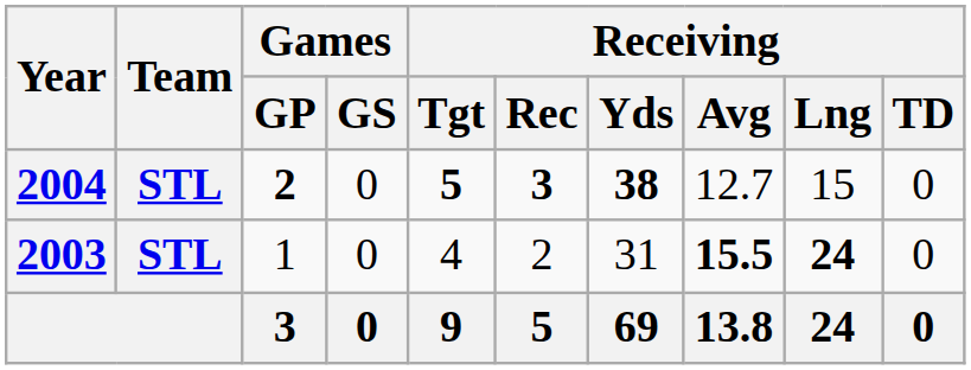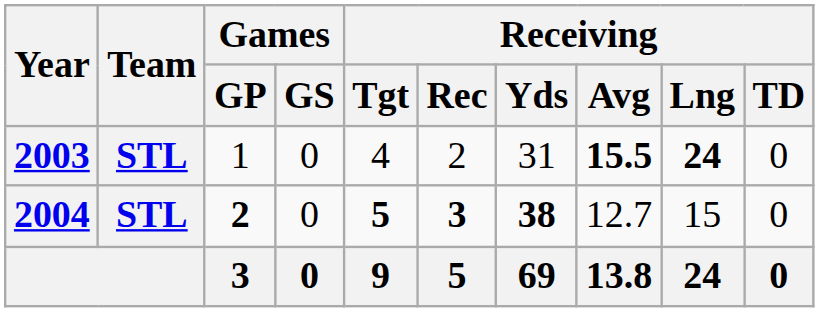rows swapped: 2003 <-> 2004
